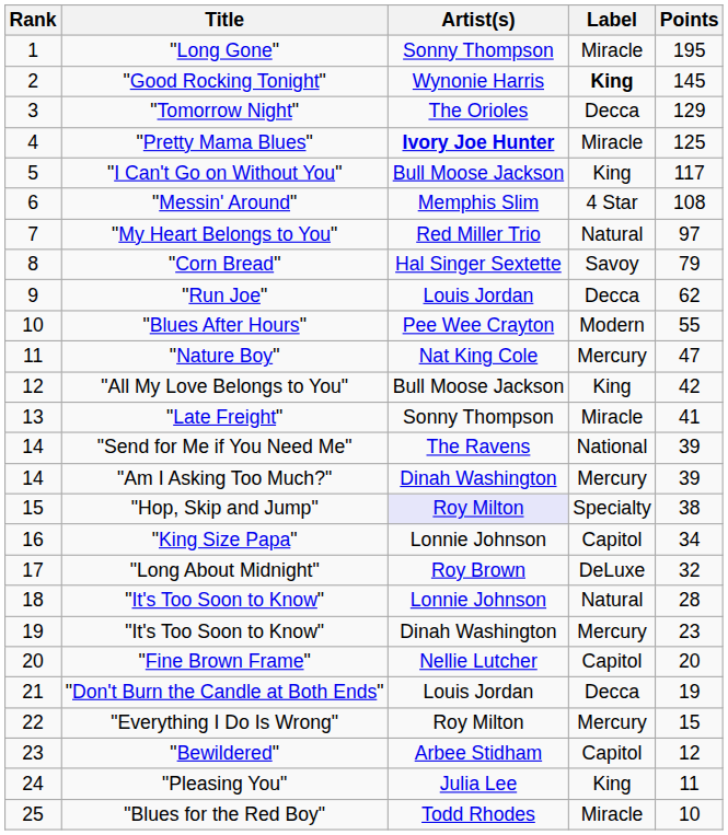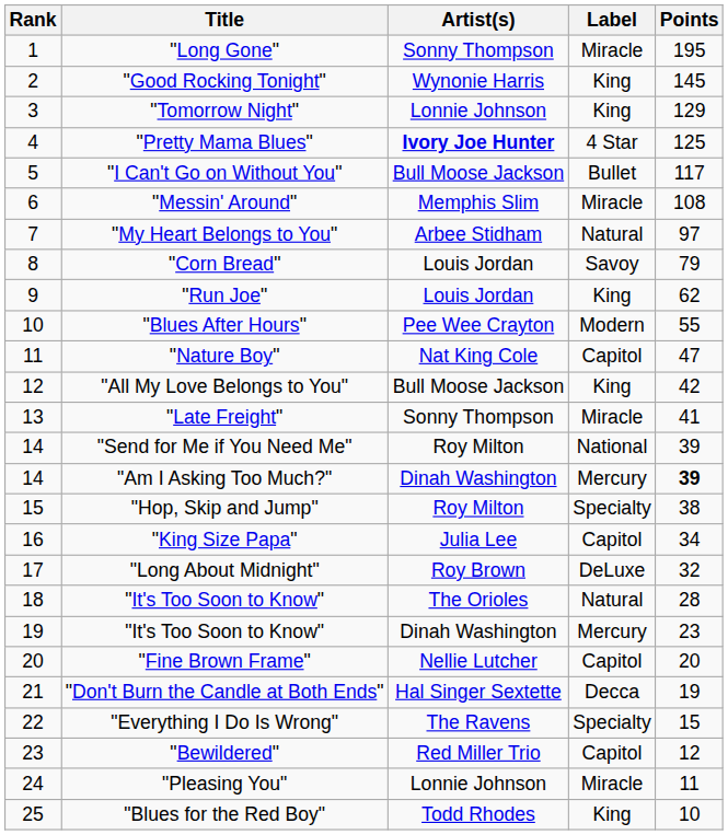"Good Rocking Tonight" | Label: bold -> normal
"Tomorrow Night" | Artist(s): The Orioles -> Lonnie Johnson
"Tomorrow Night" | Label: Decca -> King
"Pretty Mama Blues" | Label: Miracle -> 4 Star
"I Can't Go on Without You" | Label: King -> Bullet
"Messin' Around" | Label: 4 Star -> Miracle
"My Heart Belongs to You" | Artist(s): Red Miller Trio -> Arbee Stidham
"Corn Bread" | Artist(s): Hal Singer Sextette -> Louis Jordan
"Run Joe" | Label: Decca -> King
"Nature Boy" | Label: Mercury -> Capitol
"Send for Me if You Need Me" | Artist(s): The Ravens -> Roy Milton
"Am I Asking Too Much?" | Points: normal -> bold
"Hop, Skip and Jump" | Artist(s): lavender background -> no background
"King Size Papa" | Artist(s): Lonnie Johnson -> Julia Lee
18 / "It's Too Soon to Know" | Artist(s): Lonnie Johnson -> The Orioles
"Don't Burn the Candle at Both Ends" | Artist(s): Louis Jordan -> Hal Singer Sextette
"Everything I Do Is Wrong" | Artist(s): Roy Milton -> The Ravens
"Everything I Do Is Wrong" | Label: Mercury -> Specialty
"Bewildered" | Artist(s): Arbee Stidham -> Red Miller Trio
"Pleasing You" | Artist(s): Julia Lee -> Lonnie Johnson
"Pleasing You" | Label: King -> Miracle
"Blues for the Red Boy" | Label: Miracle -> King
